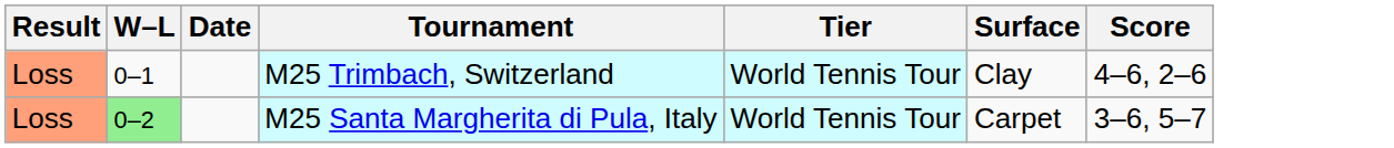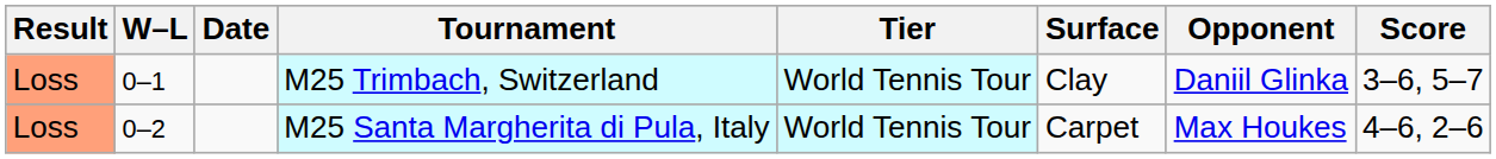+ column: Opponent | Daniil Glinka | Max Houkes
M25 Trimbach, Switzerland | Score: 4–6, 2–6 -> 3–6, 5–7
M25 Santa Margherita di Pula, Italy | W–L: lightgreen background -> no background
M25 Santa Margherita di Pula, Italy | Score: 3–6, 5–7 -> 4–6, 2–6
